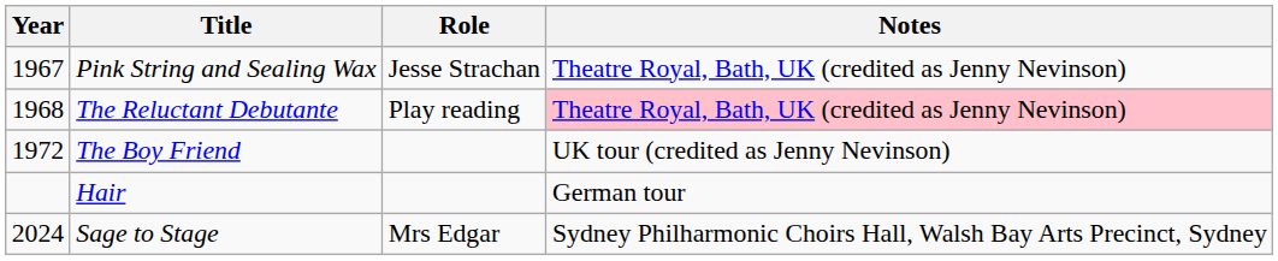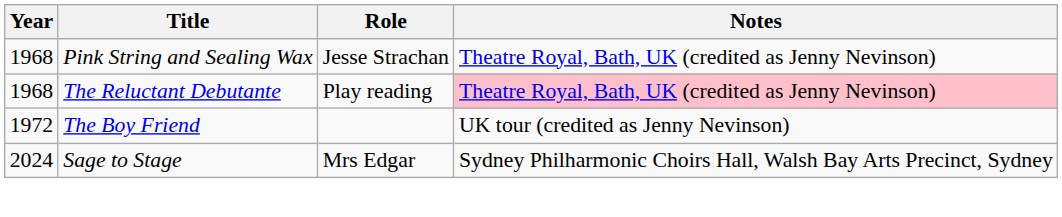Pink String and Sealing Wax | Year: 1967 -> 1968
- row: Hair | German tour
